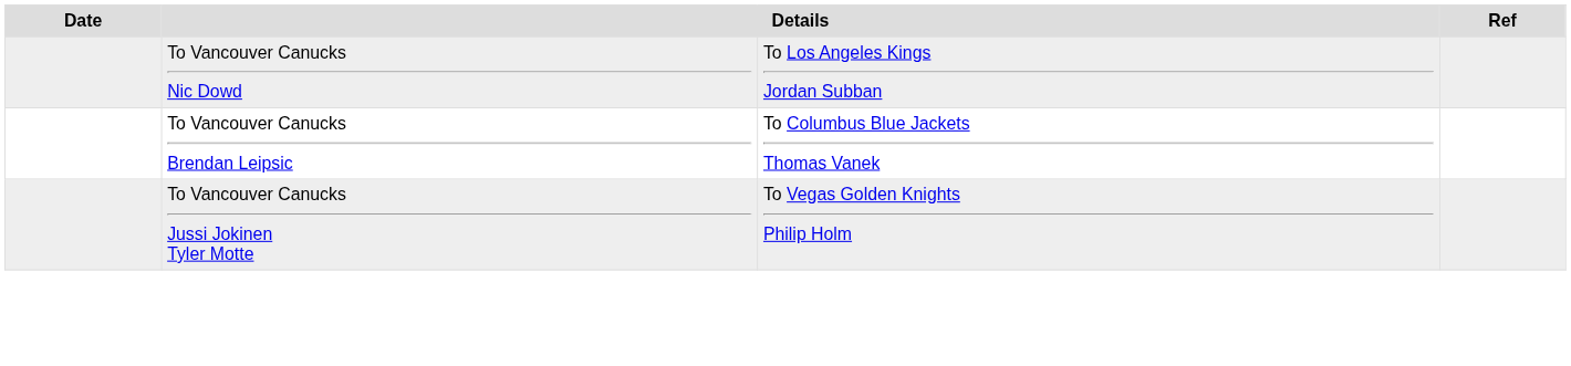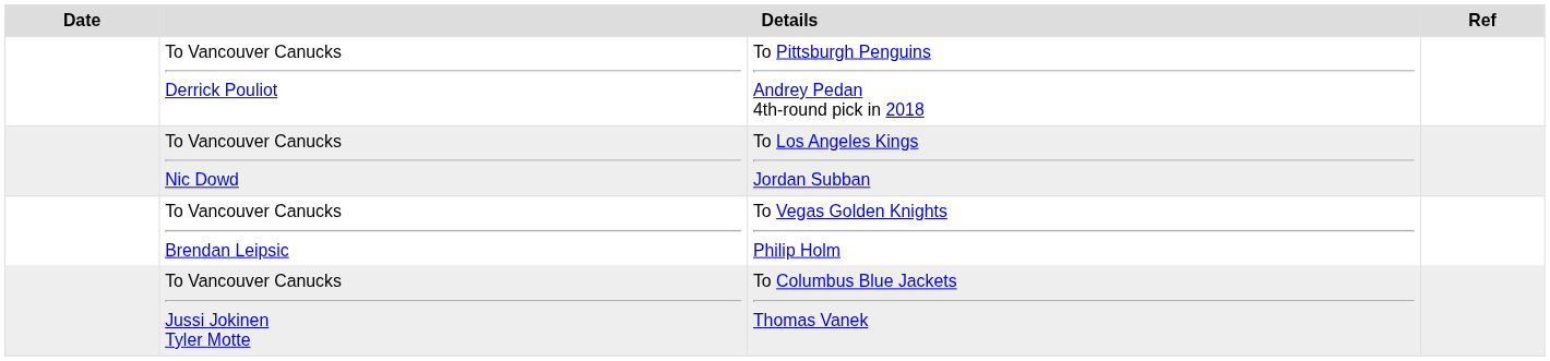+ row: To Vancouver Canucks Derrick Pouliot | To Pittsburgh Penguins Andrey Pedan 4th-round pick in 2018
To Vancouver Canucks Brendan Leipsic | column 3: To Columbus Blue Jackets Thomas Vanek -> To Vegas Golden Knights Philip Holm
To Vancouver Canucks Jussi Jokinen Tyler Motte | column 3: To Vegas Golden Knights Philip Holm -> To Columbus Blue Jackets Thomas Vanek
